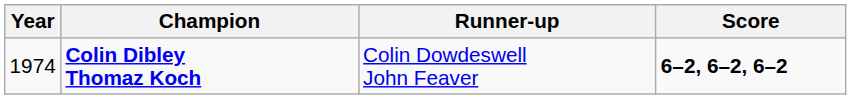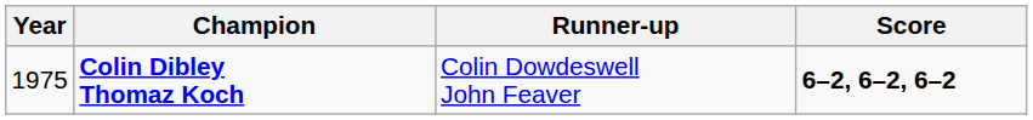Colin Dibley Thomaz Koch | Year: 1974 -> 1975
